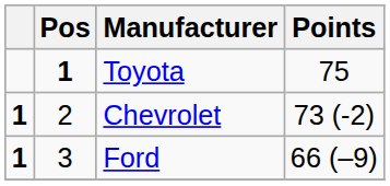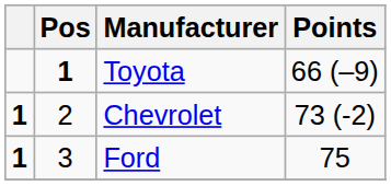Toyota | Points: 75 -> 66 (–9)
Ford | Points: 66 (–9) -> 75
